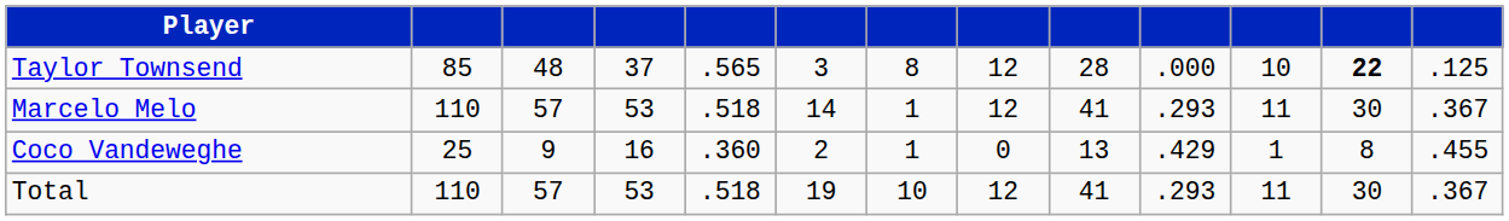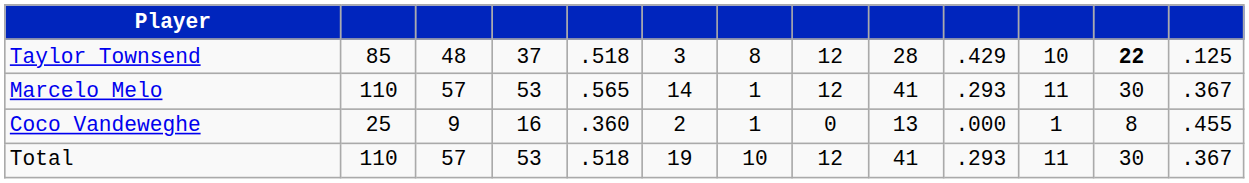Taylor Townsend | column 5: .565 -> .518
Taylor Townsend | column 10: .000 -> .429
Marcelo Melo | column 5: .518 -> .565
Coco Vandeweghe | column 10: .429 -> .000
